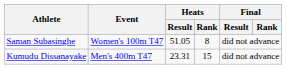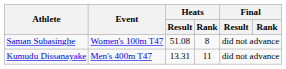Saman Subasinghe | Heats / Result: 51.05 -> 51.08
Kumudu Dissanayake | Heats / Result: 23.31 -> 13.31
Kumudu Dissanayake | Heats / Rank: 15 -> 11
